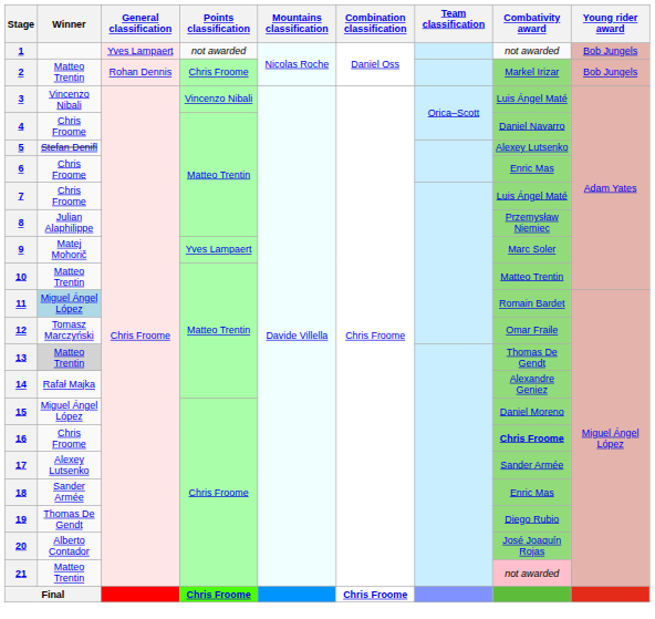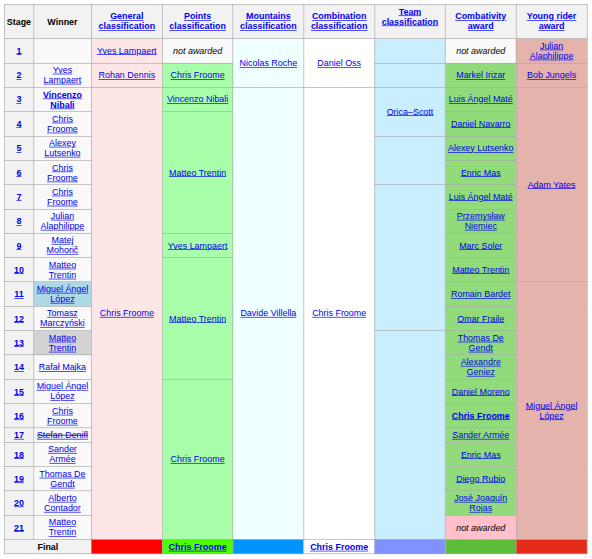1 | Young rider award: Bob Jungels -> Julian Alaphilippe
2 | Winner: Matteo Trentin -> Yves Lampaert
3 | Winner: normal -> bold
5 | Winner: Stefan Denifl -> Alexey Lutsenko
17 | Winner: Alexey Lutsenko -> Stefan Denifl
